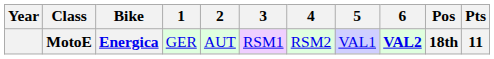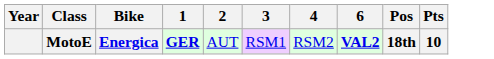- column: 5 | VAL1
MotoE | 1: normal -> bold
MotoE | Pts: 11 -> 10
